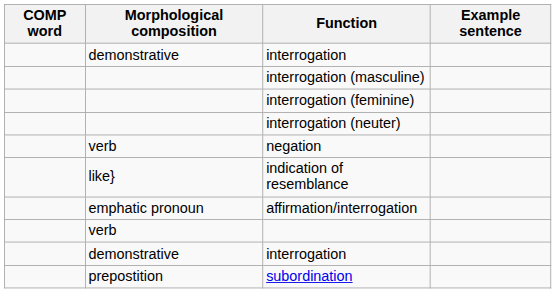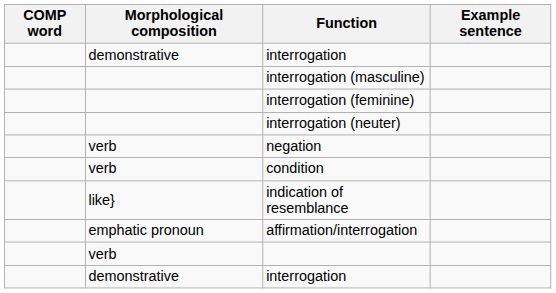+ row: verb | condition
- row: prepostition | subordination
